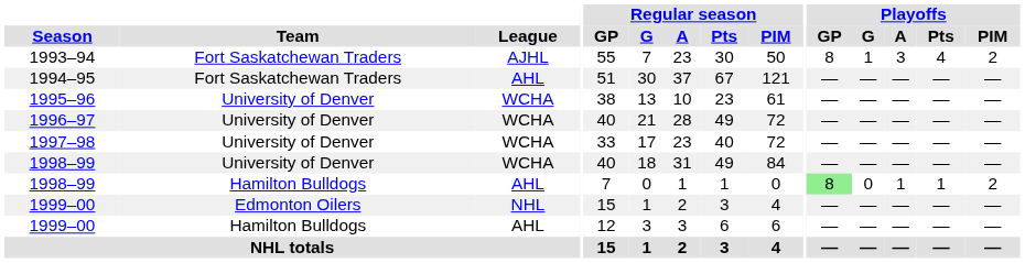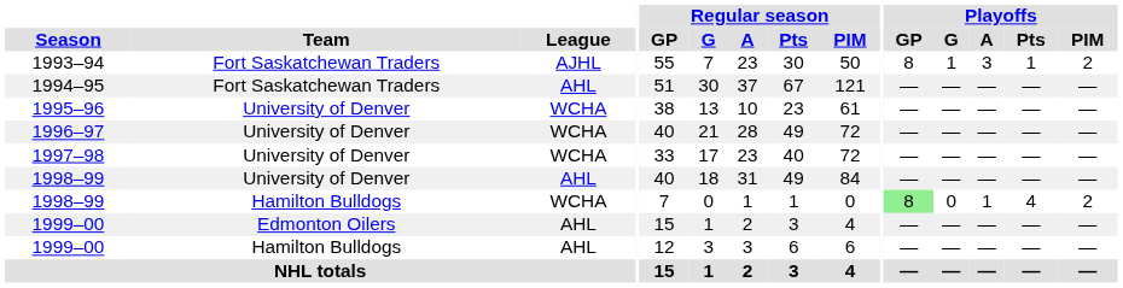1993–94 | Playoffs / Pts: 4 -> 1
1998–99 / University of Denver | League: WCHA -> AHL
1998–99 / Hamilton Bulldogs | League: AHL -> WCHA
1998–99 / Hamilton Bulldogs | Playoffs / Pts: 1 -> 4
1999–00 / Edmonton Oilers | League: NHL -> AHL
